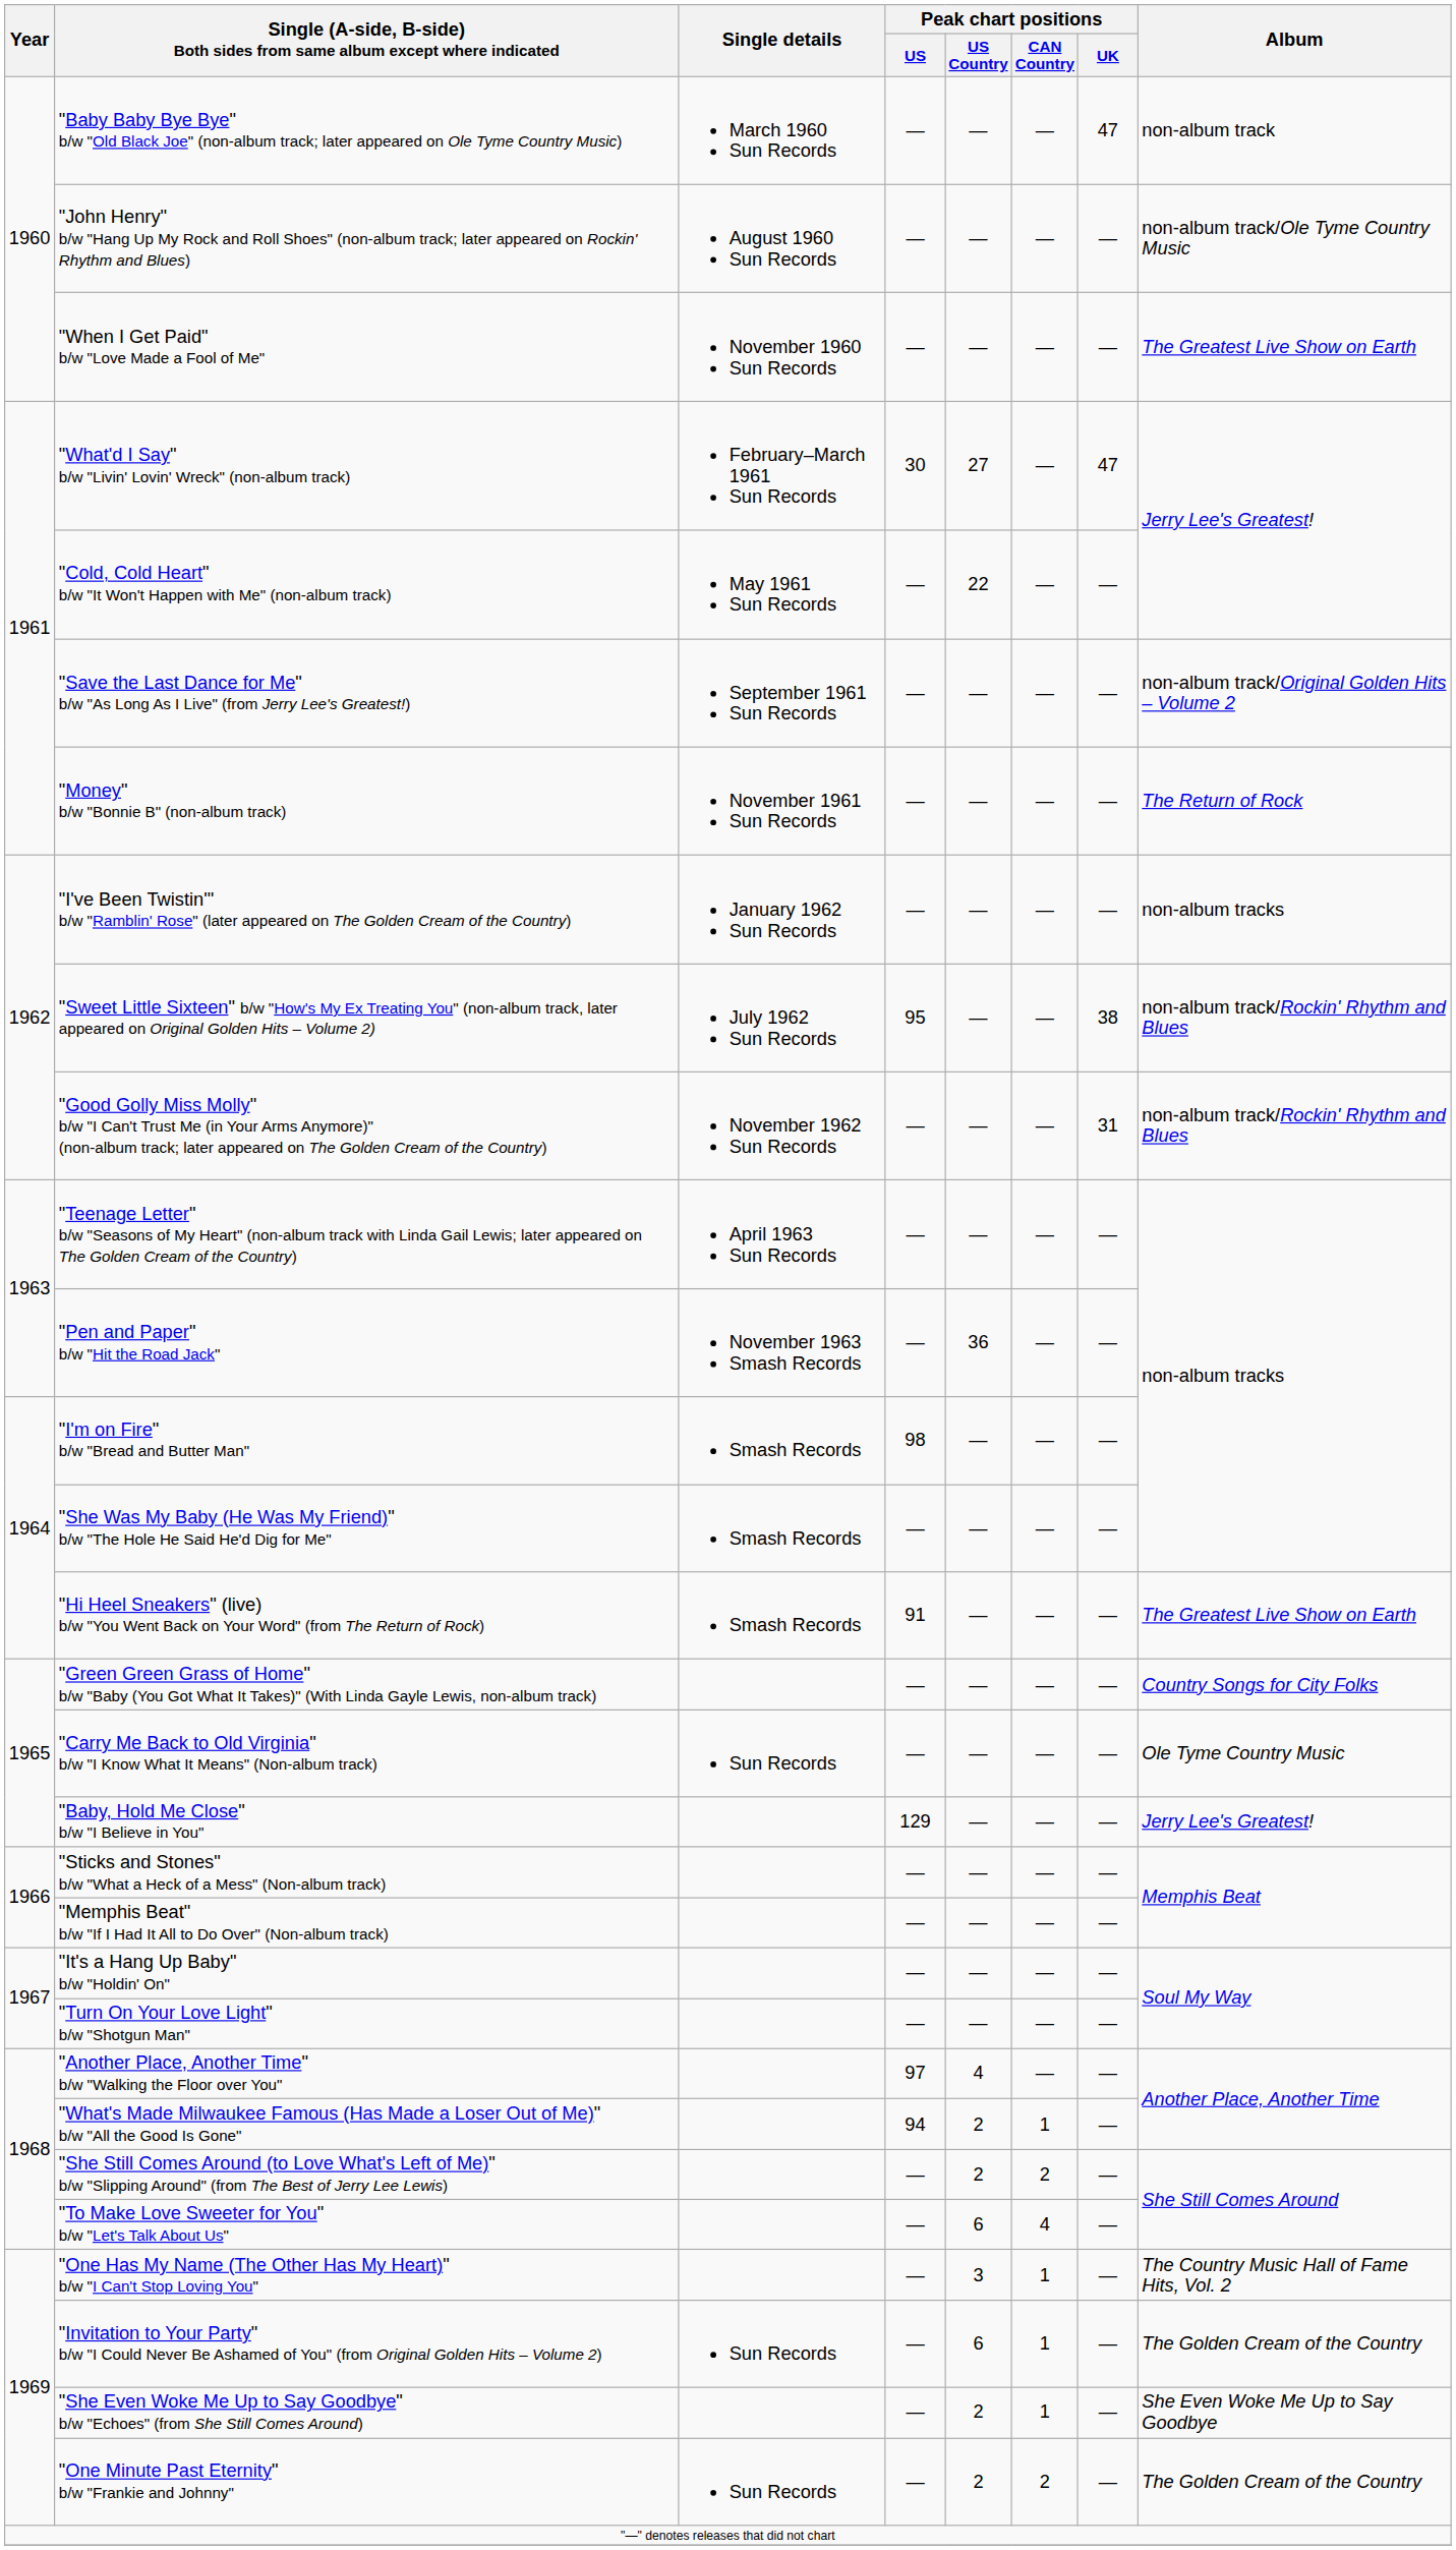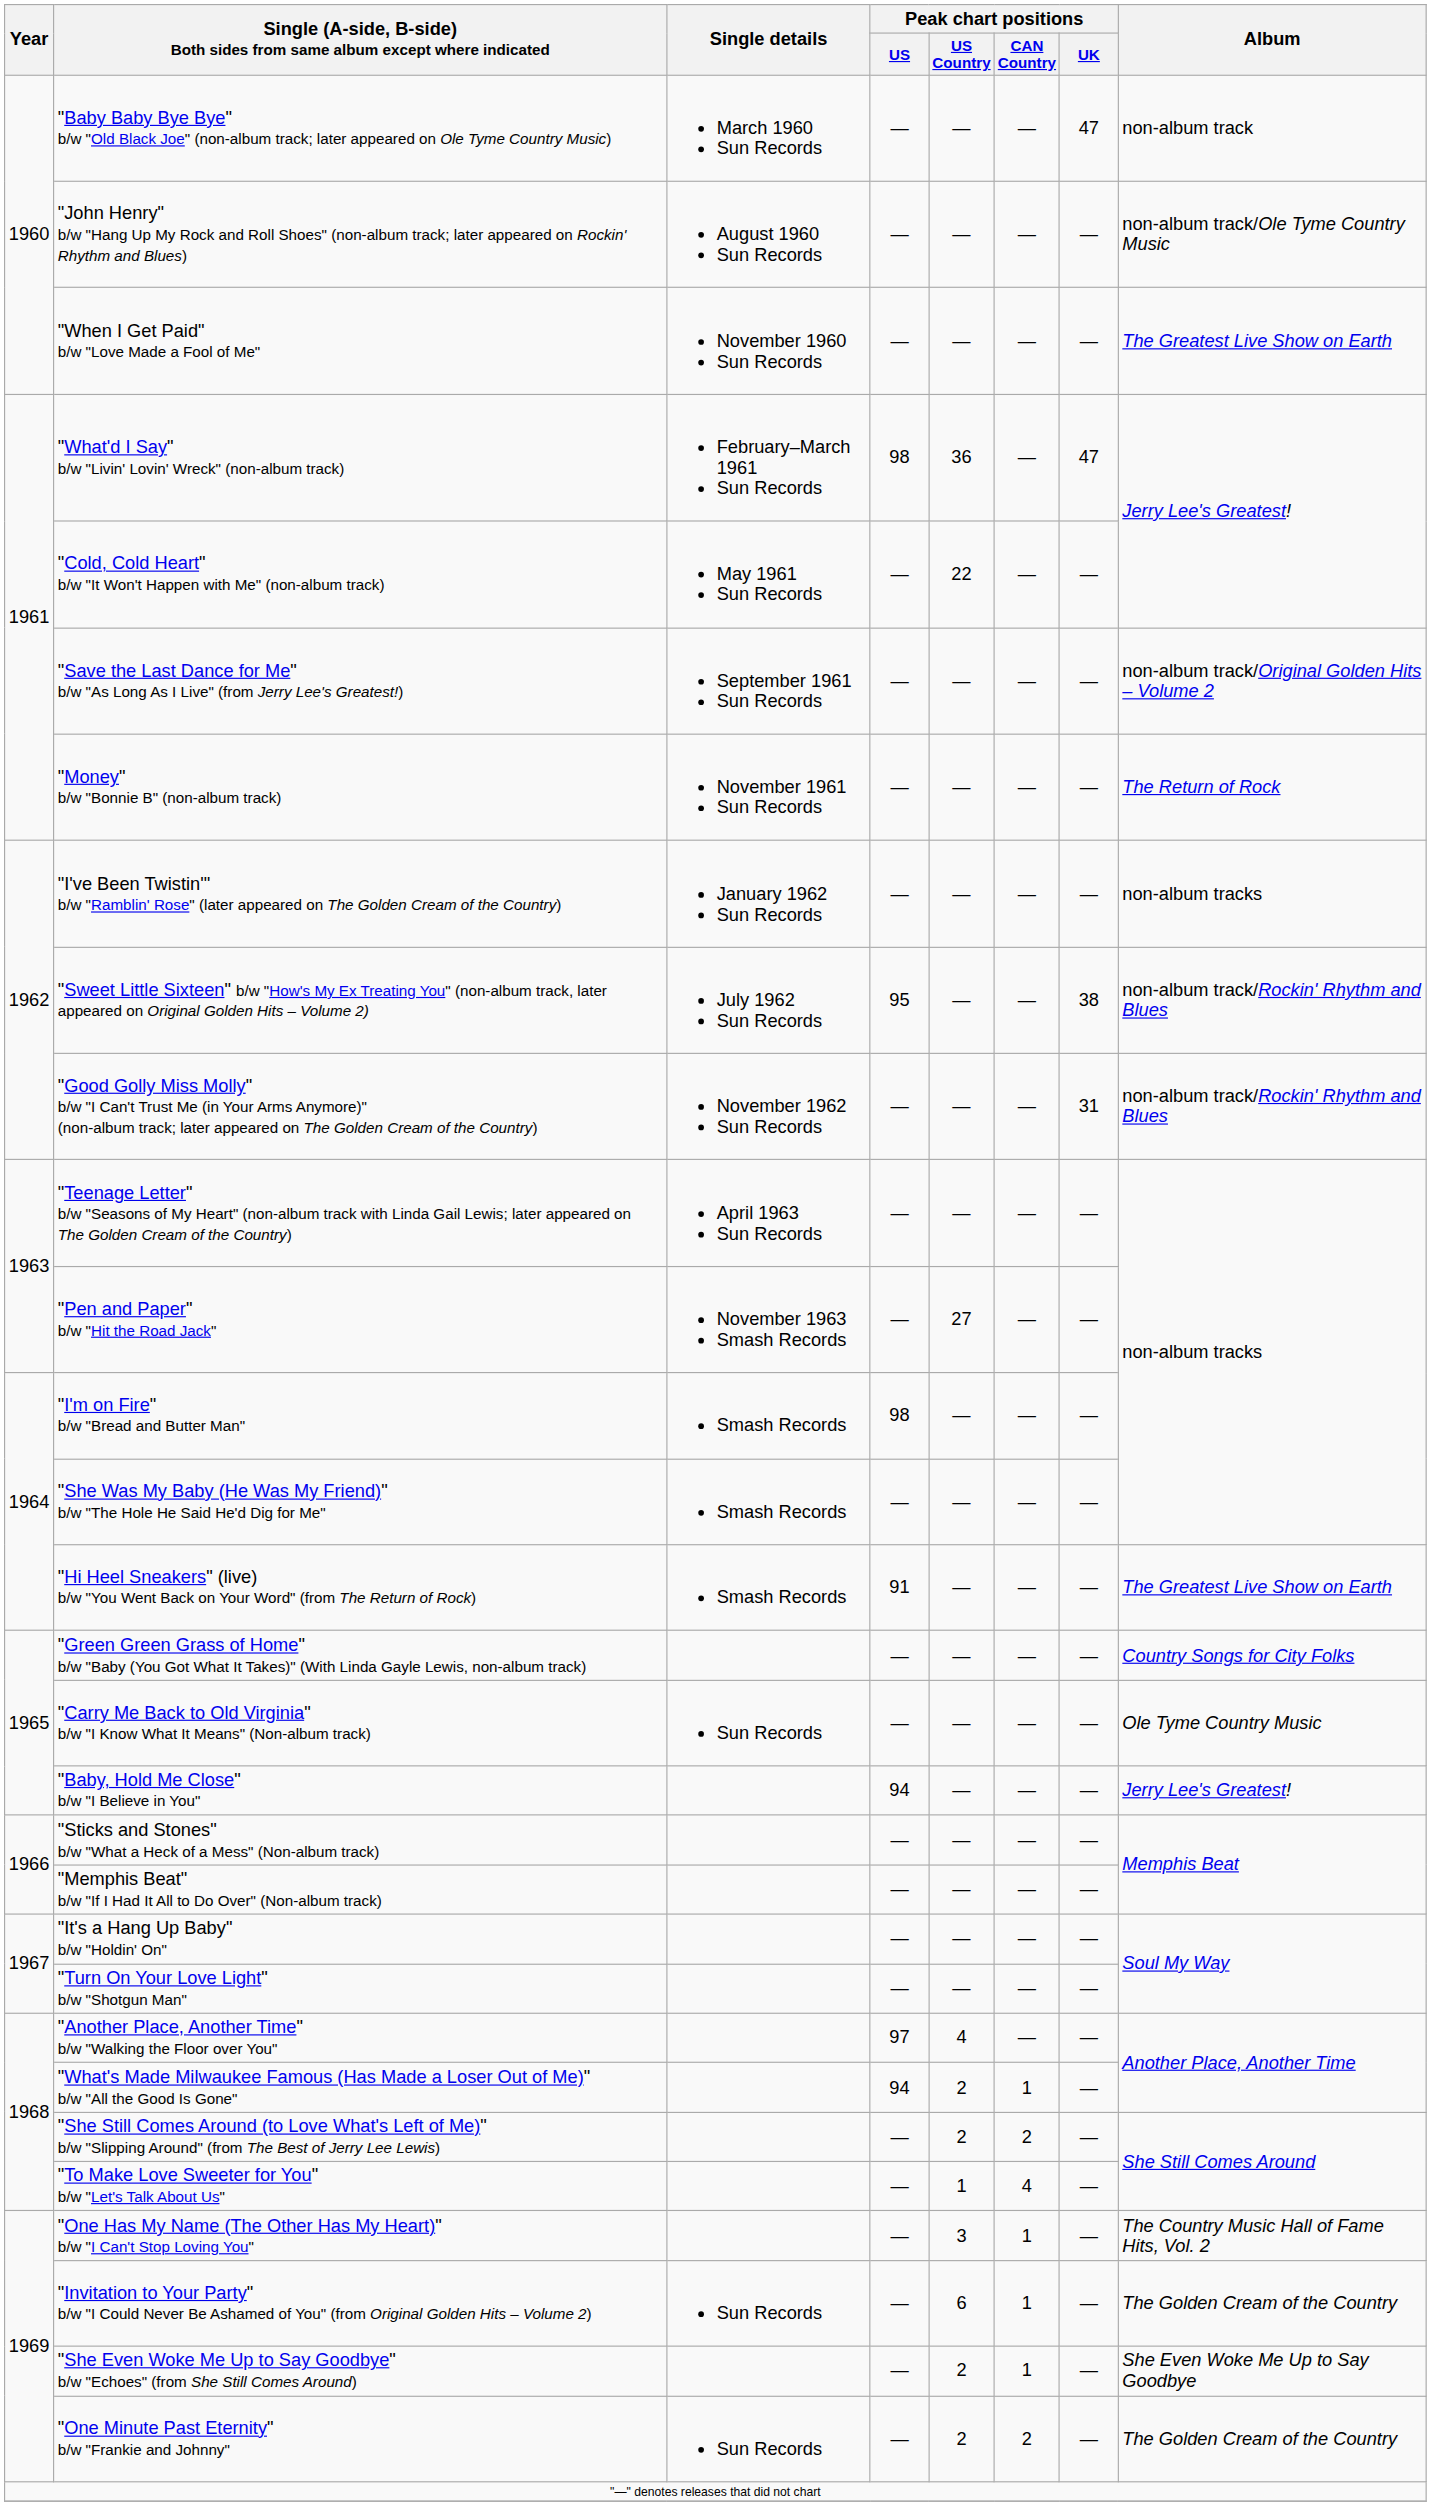"What'd I Say" b/w "Livin' Lovin' Wreck" (non-album track) | Peak chart positions / US: 30 -> 98
"What'd I Say" b/w "Livin' Lovin' Wreck" (non-album track) | Peak chart positions / US Country: 27 -> 36
"Pen and Paper" b/w "Hit the Road Jack" | Peak chart positions / US Country: 36 -> 27
"Baby, Hold Me Close" b/w "I Believe in You" | Peak chart positions / US: 129 -> 94
"To Make Love Sweeter for You" b/w "Let's Talk About Us" | Peak chart positions / US Country: 6 -> 1
